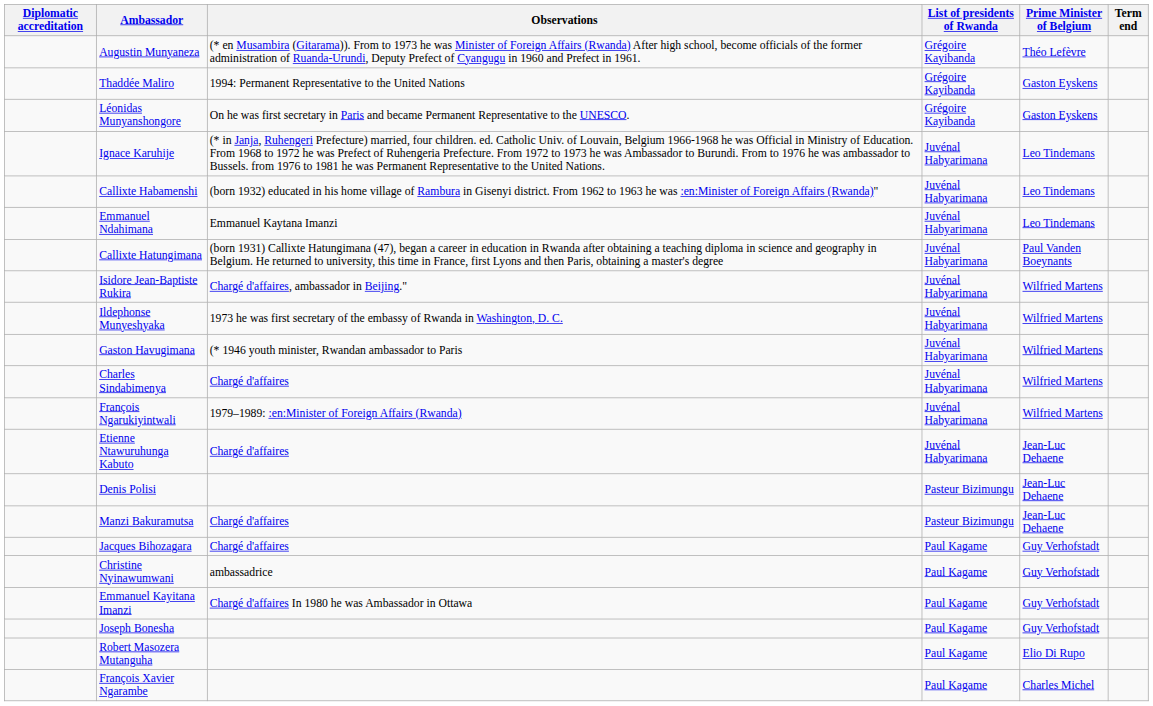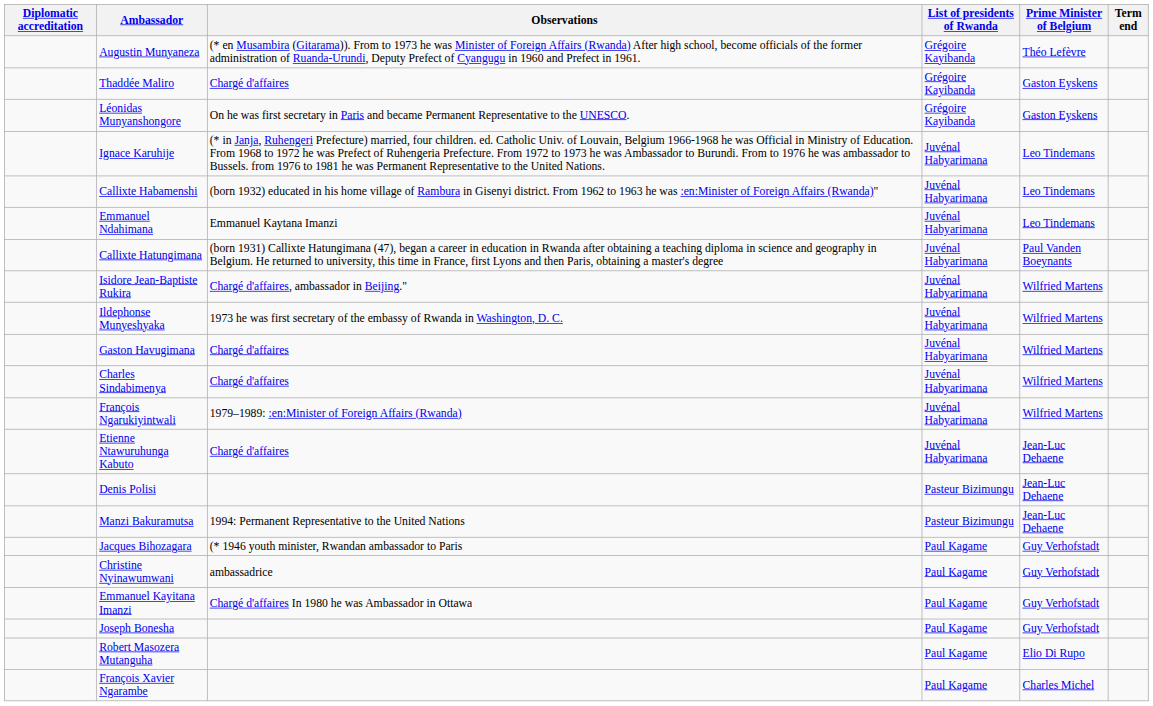Thaddée Maliro | Observations: 1994: Permanent Representative to the United Nations -> Chargé d'affaires
Gaston Havugimana | Observations: (* 1946 youth minister, Rwandan ambassador to Paris -> Chargé d'affaires
Manzi Bakuramutsa | Observations: Chargé d'affaires -> 1994: Permanent Representative to the United Nations
Jacques Bihozagara | Observations: Chargé d'affaires -> (* 1946 youth minister, Rwandan ambassador to Paris
